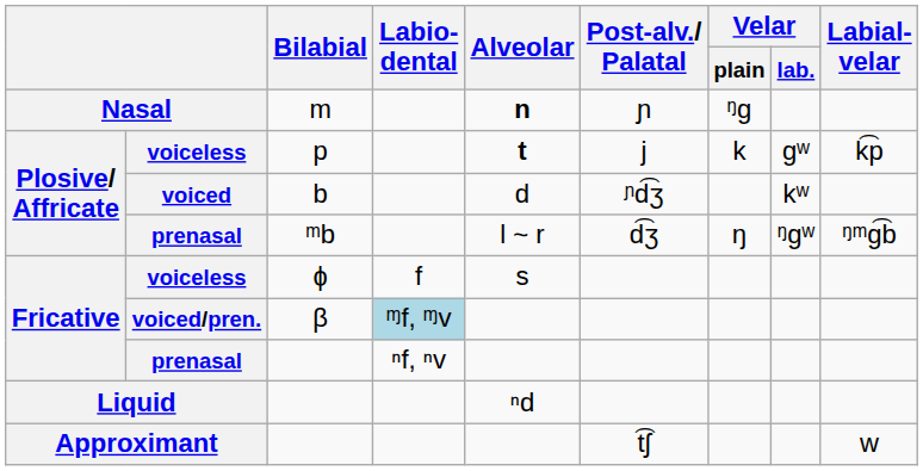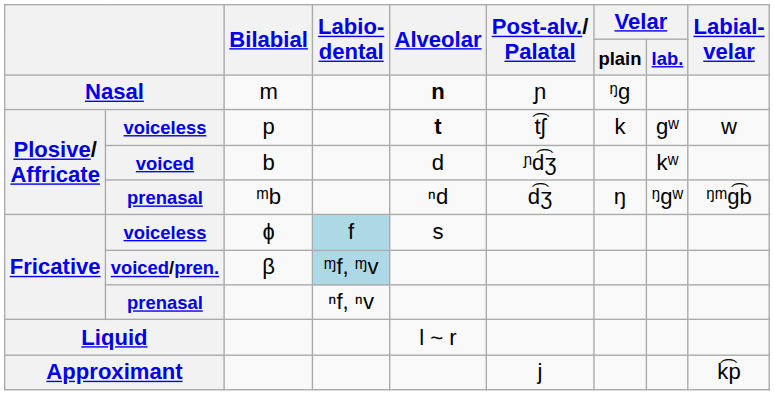voiceless / p | Post-alv./ Palatal: j -> t͡ʃ
voiceless / p | Labial- velar: k͡p -> w
prenasal / ᵐb | Alveolar: l ~ r -> ⁿd
voiceless / ɸ | Labio- dental: no background -> lightblue background
Liquid | Alveolar: ⁿd -> l ~ r
Approximant | Post-alv./ Palatal: t͡ʃ -> j
Approximant | Labial- velar: w -> k͡p
